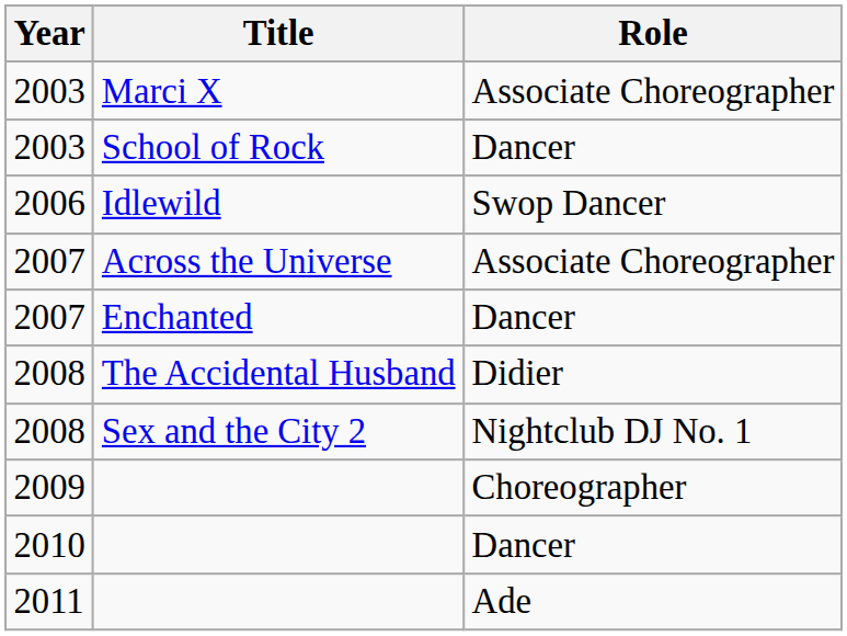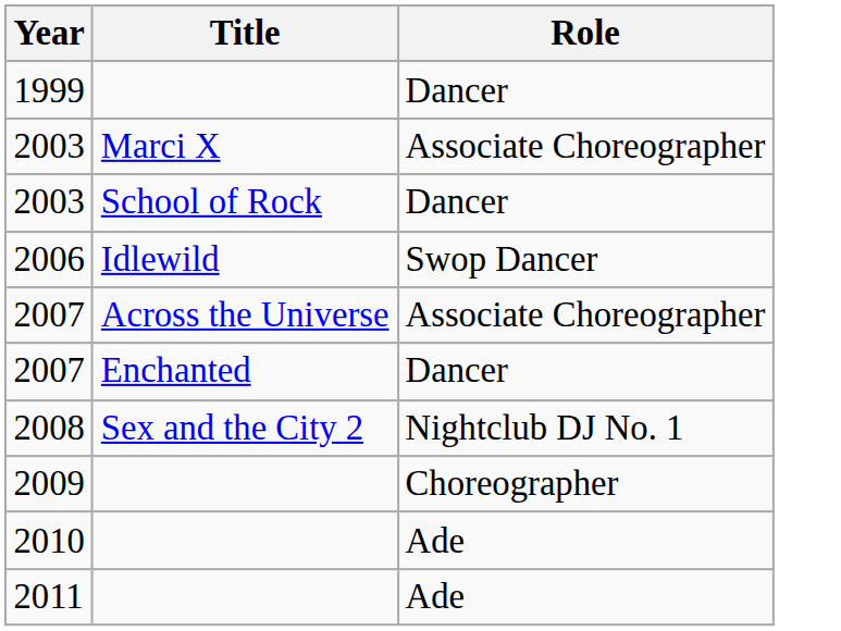+ row: 1999 | Dancer
- row: 2008 | The Accidental Husband | Didier
2010 | Role: Dancer -> Ade
